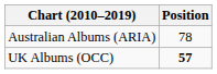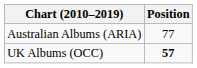Australian Albums (ARIA) | Position: 78 -> 77
